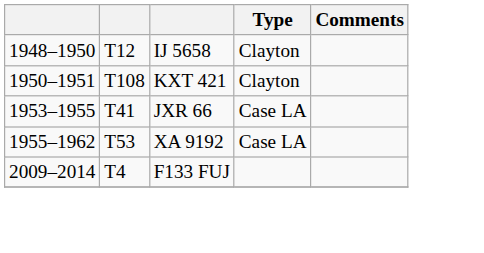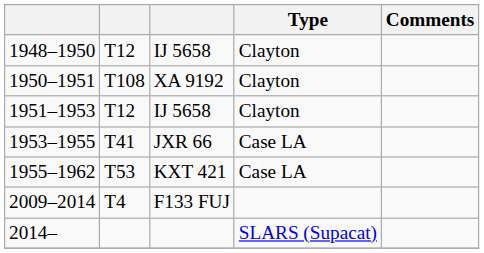1950–1951 | column 3: KXT 421 -> XA 9192
+ row: 1951–1953 | T12 | IJ 5658 | Clayton
1955–1962 | column 3: XA 9192 -> KXT 421
+ row: 2014– | SLARS (Supacat)
